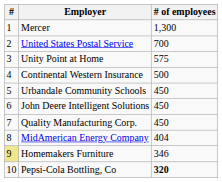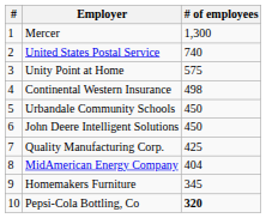United States Postal Service | # of employees: 700 -> 740
Continental Western Insurance | # of employees: 500 -> 498
Quality Manufacturing Corp. | # of employees: 450 -> 425
Homemakers Furniture | #: khaki background -> no background
Homemakers Furniture | # of employees: 346 -> 345
